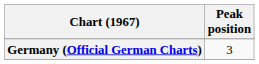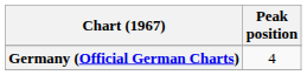Germany (Official German Charts) | Peak position: 3 -> 4
